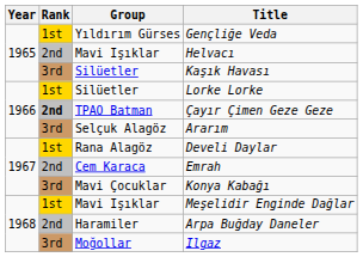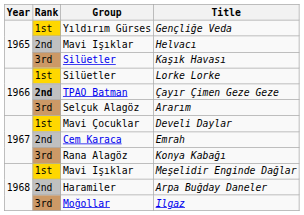Develi Daylar | Group: Rana Alagöz -> Mavi Çocuklar
Konya Kabağı | Group: Mavi Çocuklar -> Rana Alagöz
